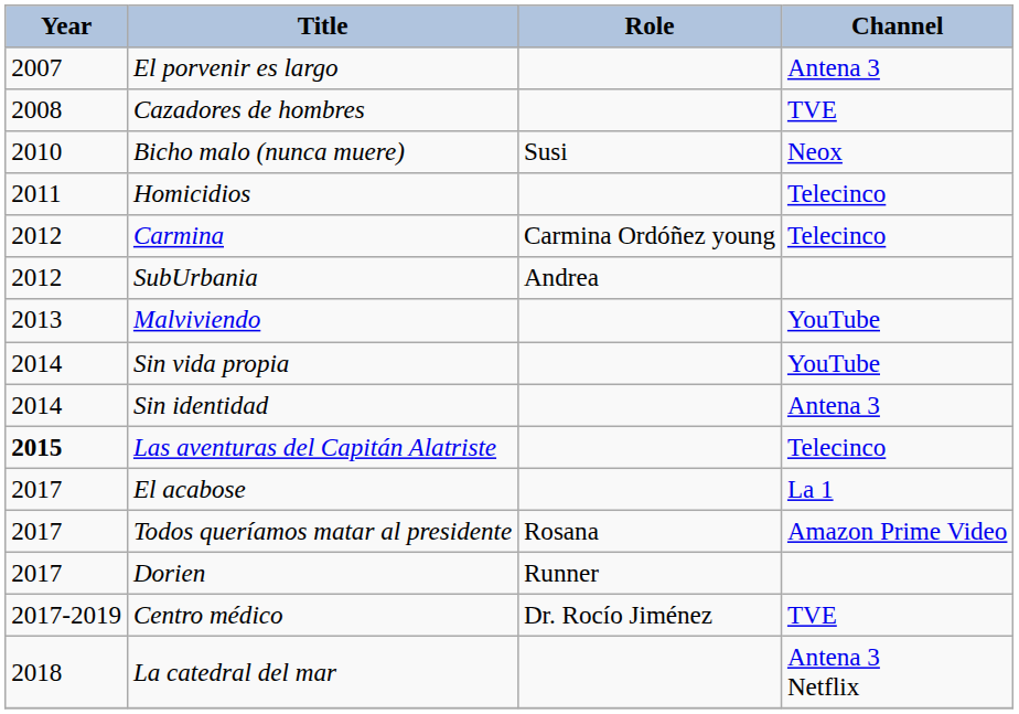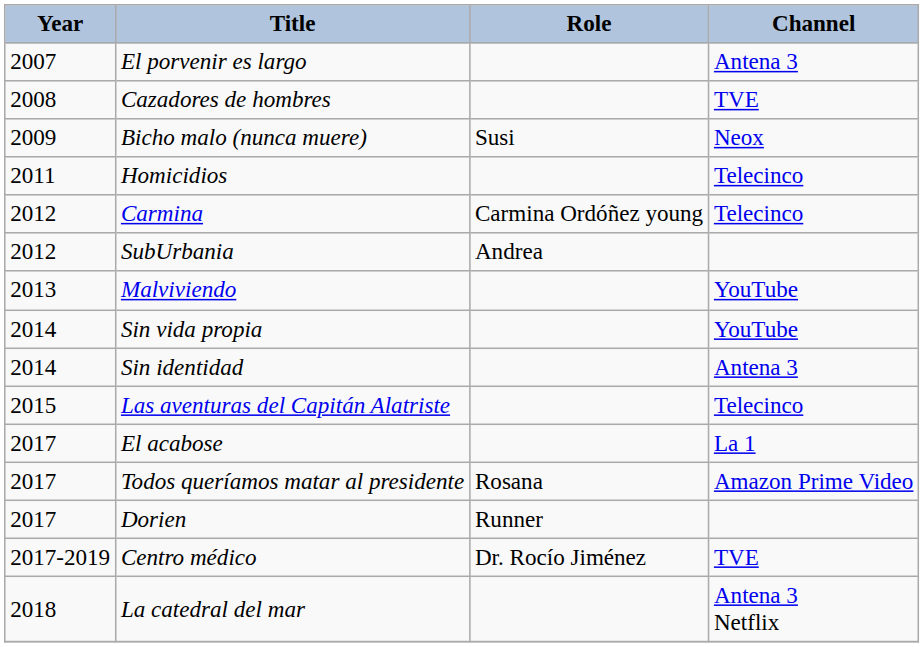Bicho malo (nunca muere) | Year: 2010 -> 2009
Las aventuras del Capitán Alatriste | Year: bold -> normal
